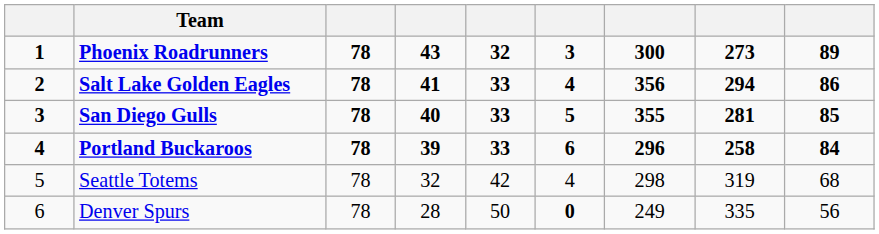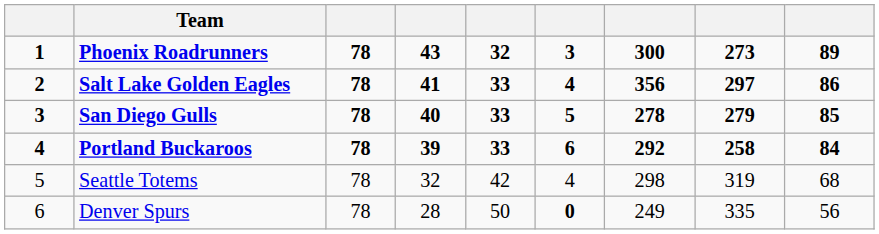Salt Lake Golden Eagles | column 8: 294 -> 297
San Diego Gulls | column 7: 355 -> 278
San Diego Gulls | column 8: 281 -> 279
Portland Buckaroos | column 7: 296 -> 292
